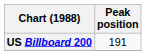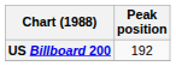US Billboard 200 | Peak position: 191 -> 192
